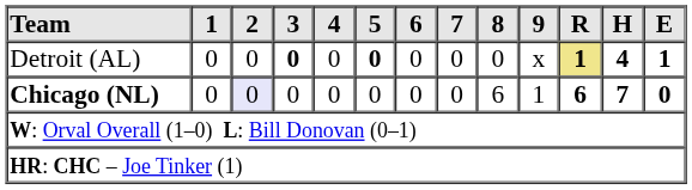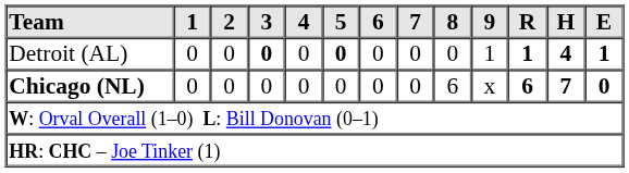Detroit (AL) | 9: x -> 1
Detroit (AL) | R: khaki background -> no background
Chicago (NL) | 2: lavender background -> no background
Chicago (NL) | 9: 1 -> x
